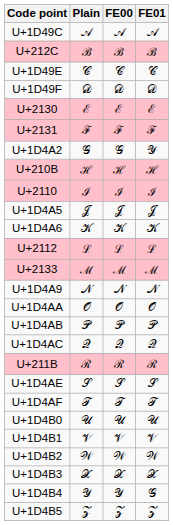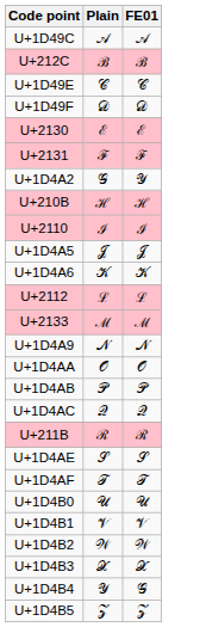- column: FE00 | 𝒜︀ | ℬ︀ | 𝒞︀ | 𝒟︀ | ℰ︀ | ℱ︀ | 𝒢︀ | ℋ︀ | ℐ︀ | 𝒥︀ | 𝒦︀ | ℒ︀ | ℳ︀ | 𝒩︀ | 𝒪︀ | 𝒫︀ | 𝒬︀ | ℛ︀ | 𝒮︀ | 𝒯︀ | 𝒰︀ | 𝒱︀ | 𝒲︀ | 𝒳︀ | 𝒴︀ | 𝒵︀
